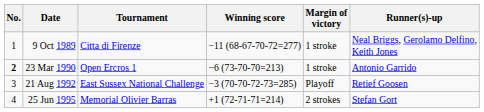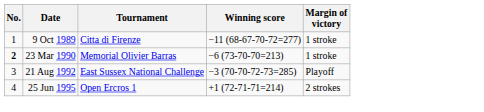- column: Runner(s)-up | Neal Briggs, Gerolamo Delfino, Keith Jones | Antonio Garrido | Retief Goosen | Stefan Gort
23 Mar 1990 | Tournament: Open Ercros 1 -> Memorial Olivier Barras
25 Jun 1995 | Tournament: Memorial Olivier Barras -> Open Ercros 1
